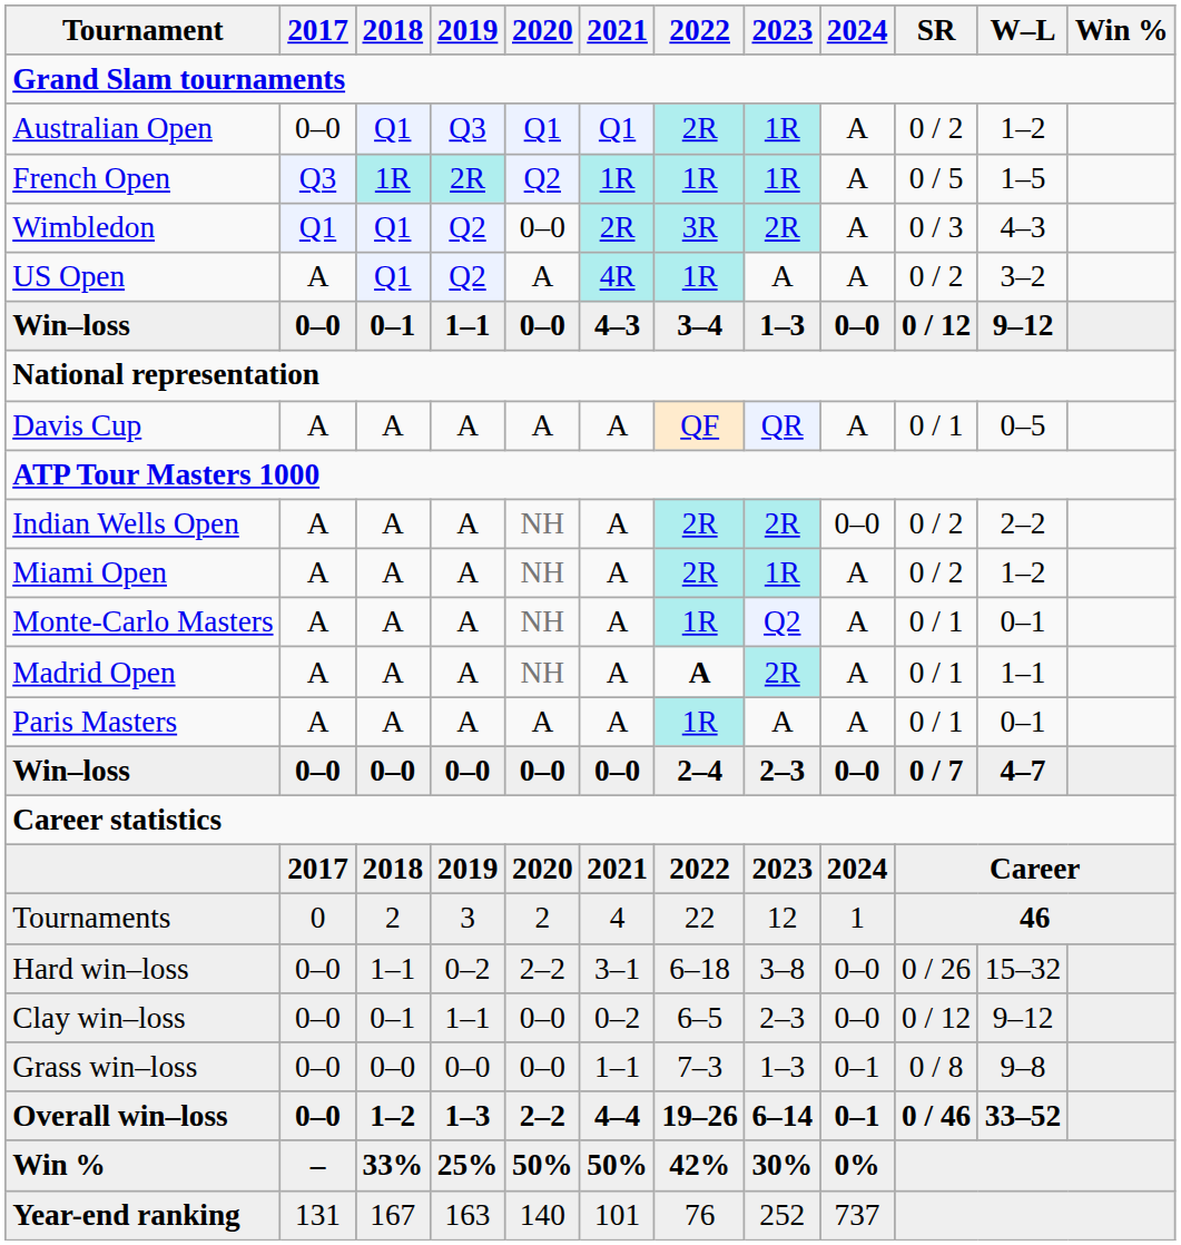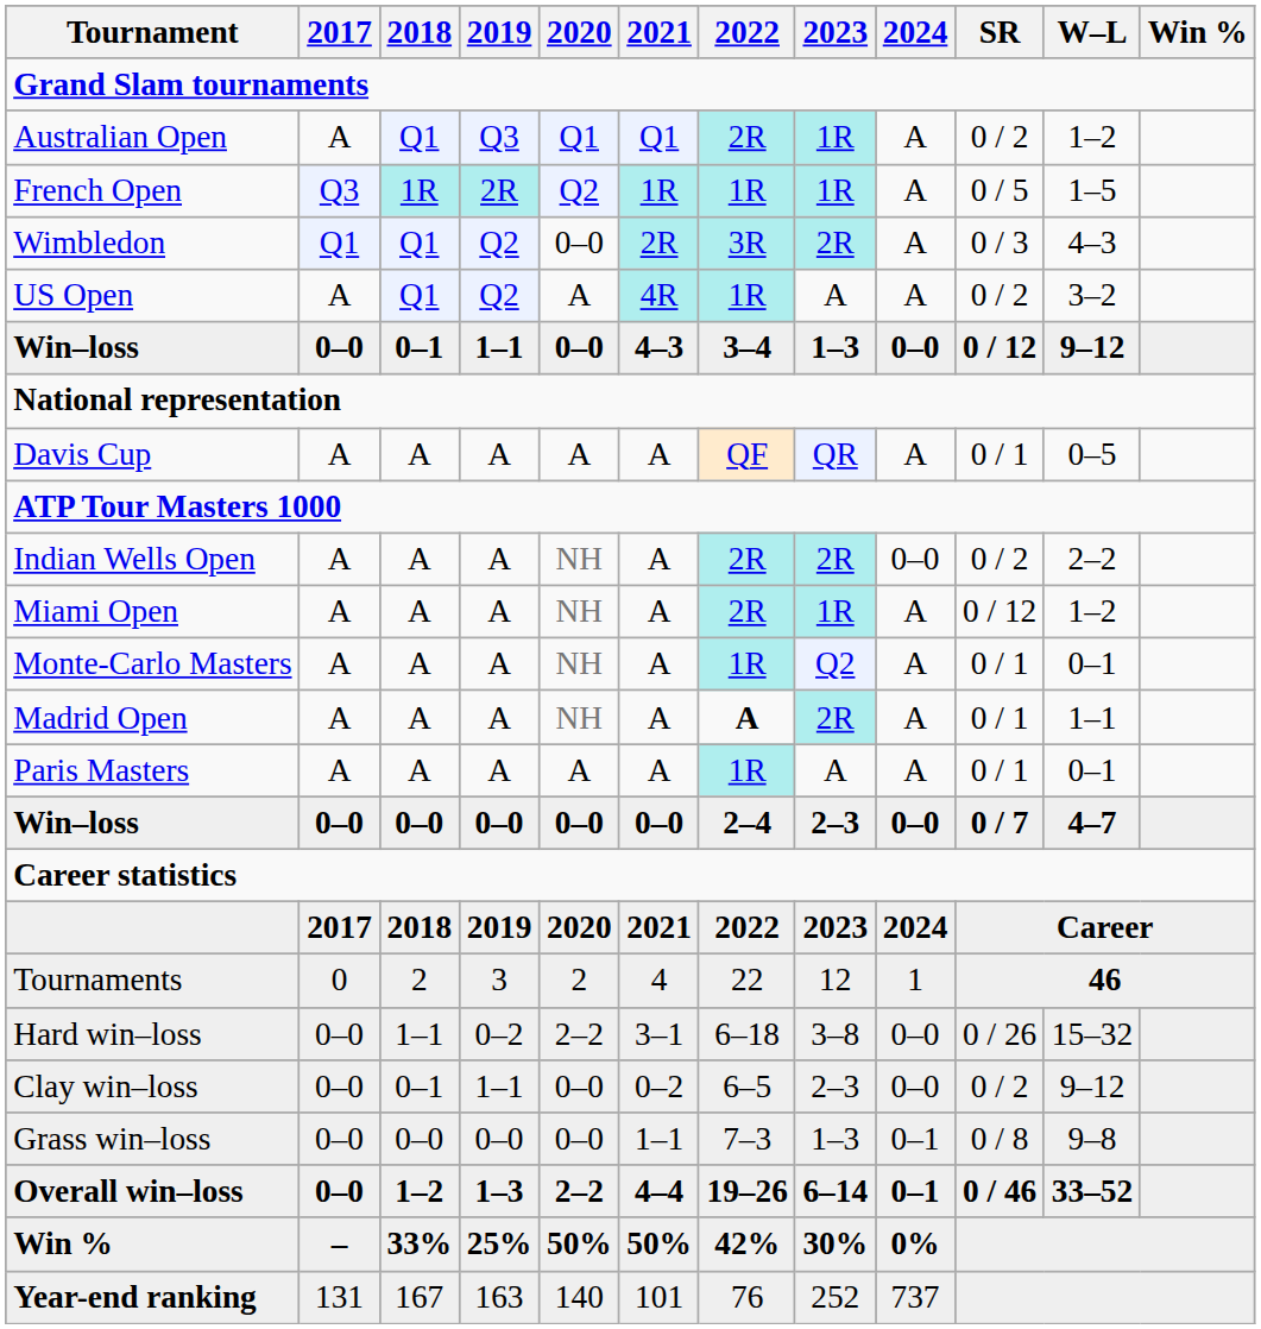Australian Open | 2017: 0–0 -> A
Miami Open | SR: 0 / 2 -> 0 / 12
Clay win–loss | SR: 0 / 12 -> 0 / 2
